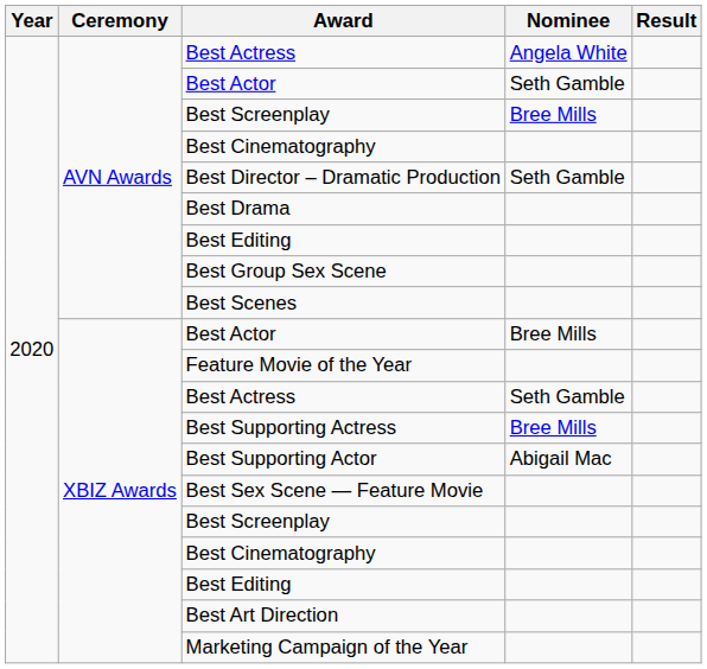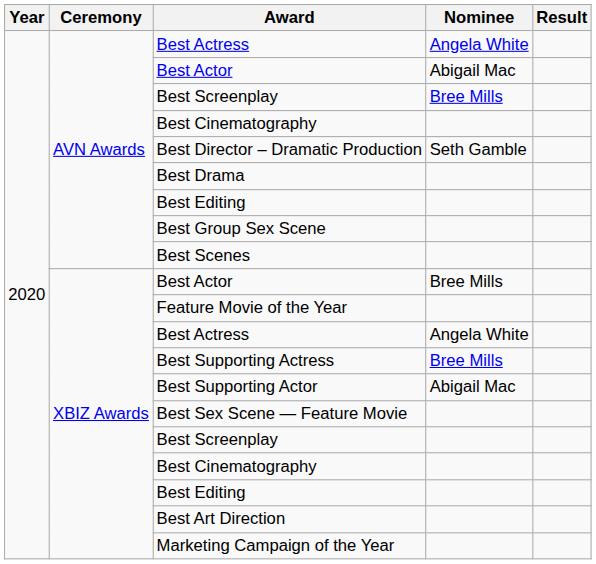AVN Awards / Best Actor | Nominee: Seth Gamble -> Abigail Mac
XBIZ Awards / Best Actress | Nominee: Seth Gamble -> Angela White
